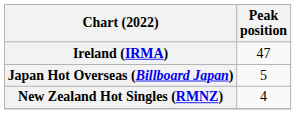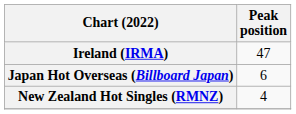Japan Hot Overseas (Billboard Japan) | Peak position: 5 -> 6
